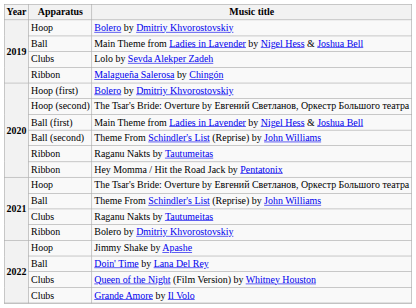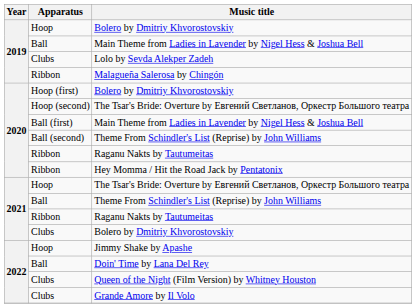2021 / Raganu Nakts by Tautumeitas | Apparatus: Clubs -> Ribbon
2021 / Bolero by Dmitriy Khvorostovskiy | Apparatus: Ribbon -> Clubs
